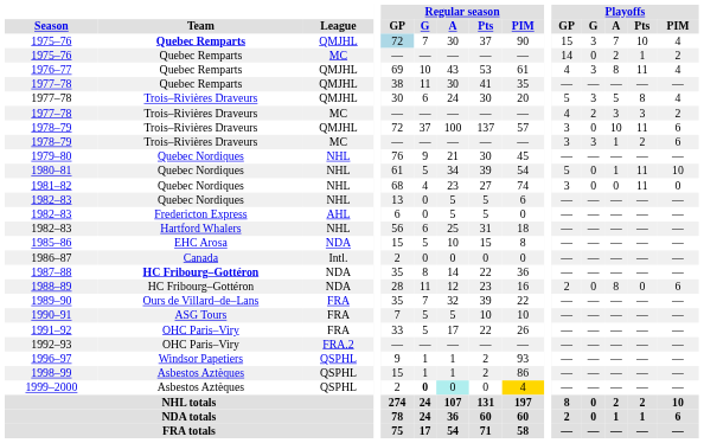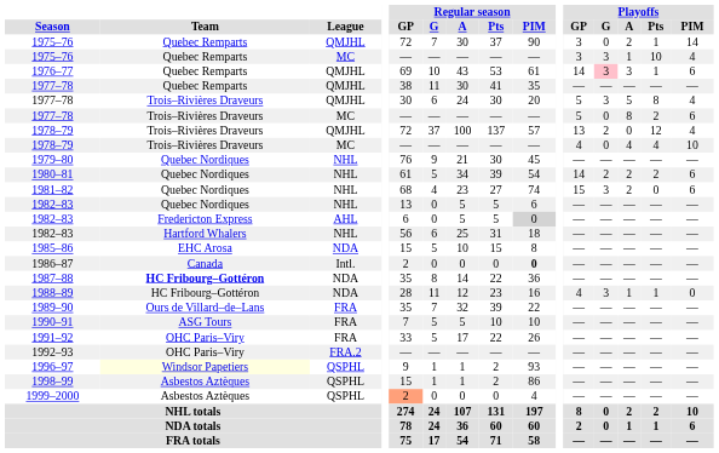1975–76 / QMJHL | Team: bold -> normal
1975–76 / QMJHL | Regular season / GP: lightblue background -> no background
1975–76 / QMJHL | Playoffs / GP: 15 -> 3
1975–76 / QMJHL | Playoffs / G: 3 -> 0
1975–76 / QMJHL | Playoffs / A: 7 -> 2
1975–76 / QMJHL | Playoffs / Pts: 10 -> 1
1975–76 / QMJHL | Playoffs / PIM: 4 -> 14
1975–76 / MC | Playoffs / GP: 14 -> 3
1975–76 / MC | Playoffs / G: 0 -> 3
1975–76 / MC | Playoffs / A: 2 -> 1
1975–76 / MC | Playoffs / Pts: 1 -> 10
1975–76 / MC | Playoffs / PIM: 2 -> 4
1976–77 | Playoffs / GP: 4 -> 14
1976–77 | Playoffs / G: no background -> pink background
1976–77 | Playoffs / A: 8 -> 3
1976–77 | Playoffs / Pts: 11 -> 1
1976–77 | Playoffs / PIM: 4 -> 6
1977–78 / MC | Playoffs / GP: 4 -> 5
1977–78 / MC | Playoffs / G: 2 -> 0
1977–78 / MC | Playoffs / A: 3 -> 8
1977–78 / MC | Playoffs / Pts: 3 -> 2
1977–78 / MC | Playoffs / PIM: 2 -> 6
1978–79 / QMJHL | Playoffs / GP: 3 -> 13
1978–79 / QMJHL | Playoffs / G: 0 -> 2
1978–79 / QMJHL | Playoffs / A: 10 -> 0
1978–79 / QMJHL | Playoffs / Pts: 11 -> 12
1978–79 / QMJHL | Playoffs / PIM: 6 -> 4
1978–79 / MC | Playoffs / GP: 3 -> 4
1978–79 / MC | Playoffs / G: 3 -> 0
1978–79 / MC | Playoffs / A: 1 -> 4
1978–79 / MC | Playoffs / Pts: 2 -> 4
1978–79 / MC | Playoffs / PIM: 6 -> 10
1980–81 | Playoffs / GP: 5 -> 14
1980–81 | Playoffs / G: 0 -> 2
1980–81 | Playoffs / A: 1 -> 2
1980–81 | Playoffs / Pts: 11 -> 2
1980–81 | Playoffs / PIM: 10 -> 6
1981–82 | Playoffs / GP: 3 -> 15
1981–82 | Playoffs / G: 0 -> 3
1981–82 | Playoffs / A: 0 -> 2
1981–82 | Playoffs / Pts: 11 -> 0
1981–82 | Playoffs / PIM: 0 -> 6
1982–83 / AHL | Regular season / PIM: no background -> lightgrey background
1986–87 | Regular season / PIM: normal -> bold
1988–89 | Playoffs / GP: 2 -> 4
1988–89 | Playoffs / G: 0 -> 3
1988–89 | Playoffs / A: 8 -> 1
1988–89 | Playoffs / Pts: 0 -> 1
1988–89 | Playoffs / PIM: 6 -> 0
1996–97 | Team: no background -> lightyellow background
1999–2000 | Regular season / GP: no background -> lightsalmon background
1999–2000 | Regular season / G: bold -> normal
1999–2000 | Regular season / A: paleturquoise background -> no background
1999–2000 | Regular season / PIM: gold background -> no background
